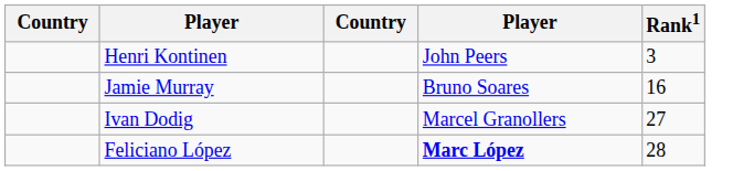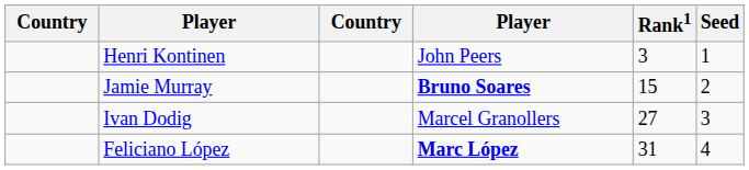+ column: Seed | 1 | 2 | 3 | 4
Jamie Murray | column 4: normal -> bold
Jamie Murray | Rank1: 16 -> 15
Feliciano López | Rank1: 28 -> 31
